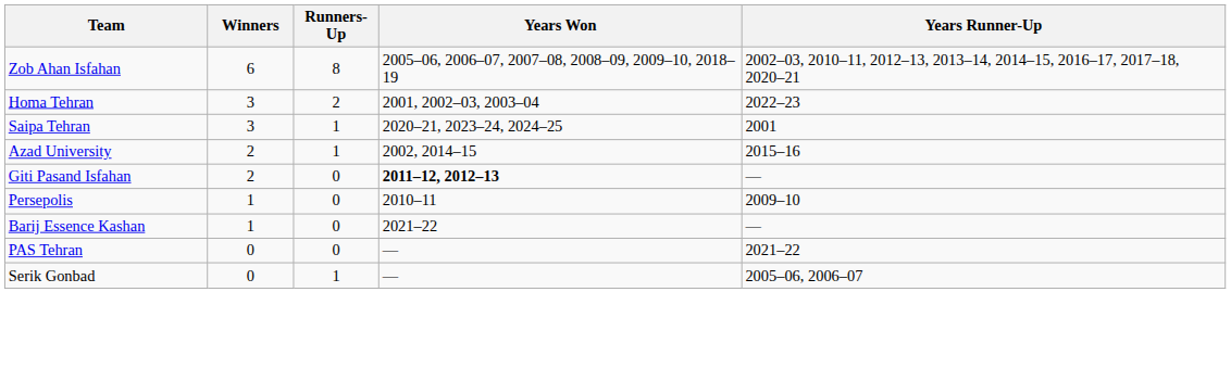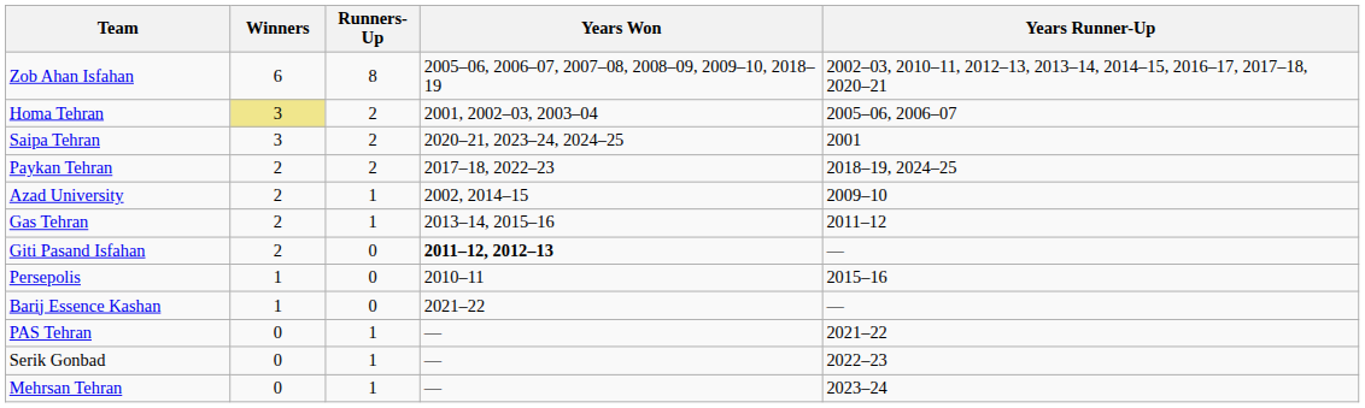Homa Tehran | Winners: no background -> khaki background
Homa Tehran | Years Runner-Up: 2022–23 -> 2005–06, 2006–07
Saipa Tehran | Runners-Up: 1 -> 2
+ row: Paykan Tehran | 2 | 2 | 2017–18, 2022–23 | 2018–19, 2024–25
Azad University | Years Runner-Up: 2015–16 -> 2009–10
+ row: Gas Tehran | 2 | 1 | 2013–14, 2015–16 | 2011–12
Persepolis | Years Runner-Up: 2009–10 -> 2015–16
PAS Tehran | Runners-Up: 0 -> 1
Serik Gonbad | Years Runner-Up: 2005–06, 2006–07 -> 2022–23
+ row: Mehrsan Tehran | 0 | 1 | — | 2023–24
